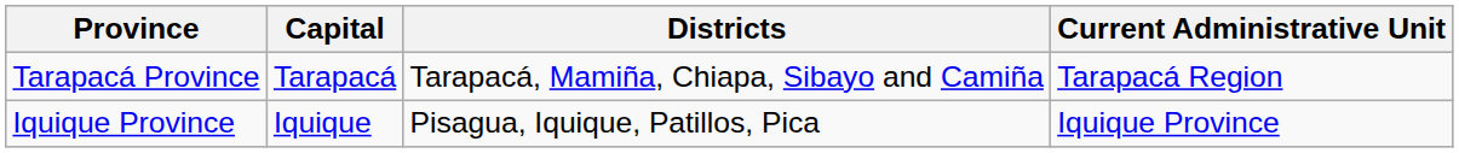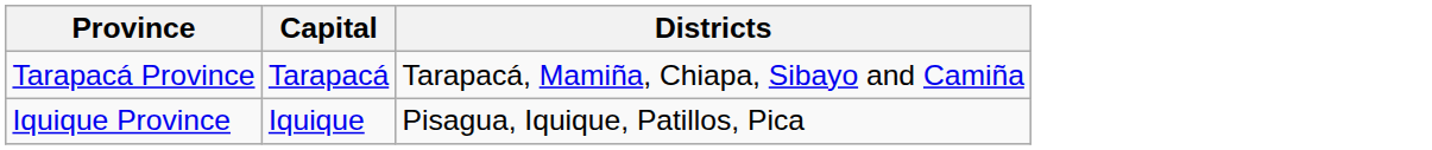- column: Current Administrative Unit | Tarapacá Region | Iquique Province
